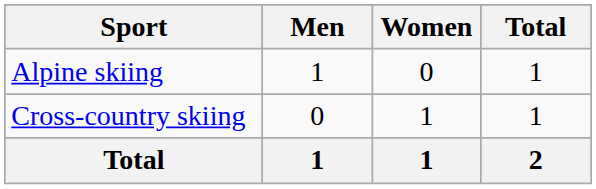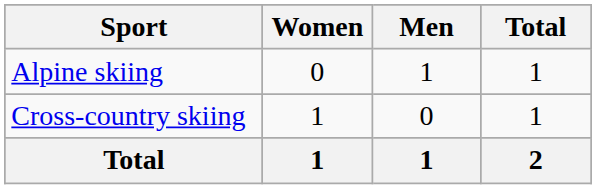columns swapped: Men <-> Women
